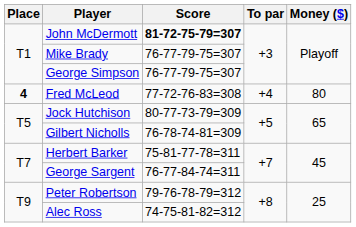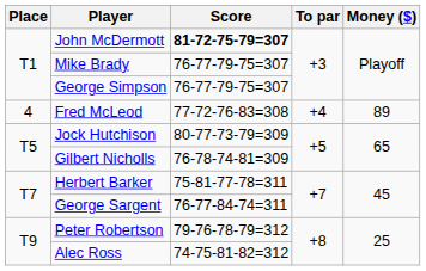Fred McLeod | Place: bold -> normal
Fred McLeod | Money ($): 80 -> 89
